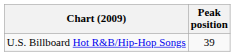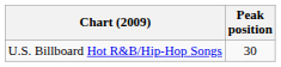U.S. Billboard Hot R&B/Hip-Hop Songs | Peak position: 39 -> 30
